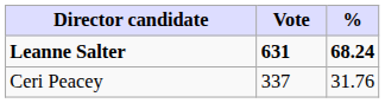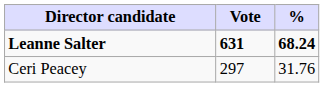Ceri Peacey | Vote: 337 -> 297
